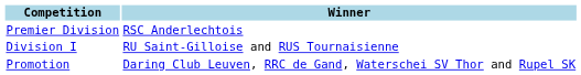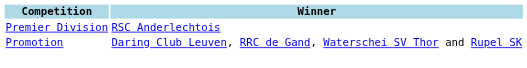- row: Division I | RU Saint-Gilloise and RUS Tournaisienne
